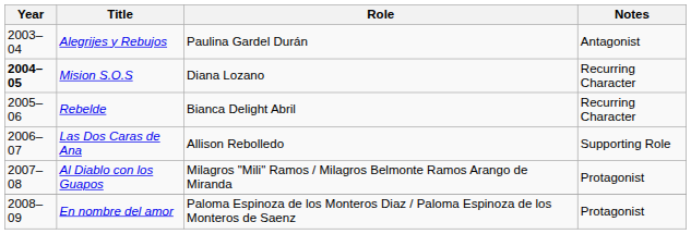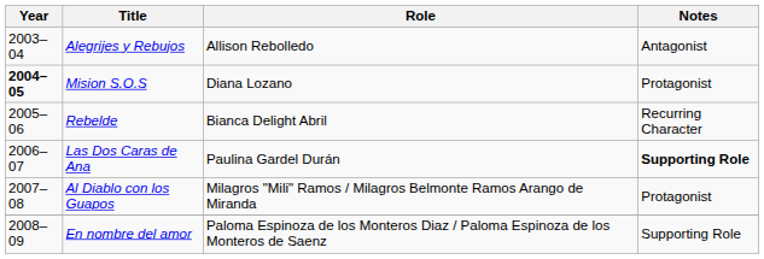Alegrijes y Rebujos | Role: Paulina Gardel Durán -> Allison Rebolledo
Mision S.O.S | Notes: Recurring Character -> Protagonist
Las Dos Caras de Ana | Role: Allison Rebolledo -> Paulina Gardel Durán
Las Dos Caras de Ana | Notes: normal -> bold
En nombre del amor | Notes: Protagonist -> Supporting Role
